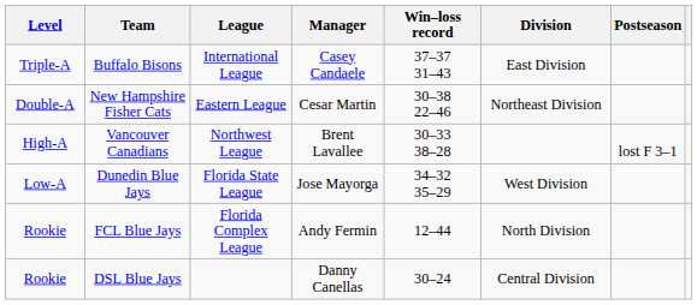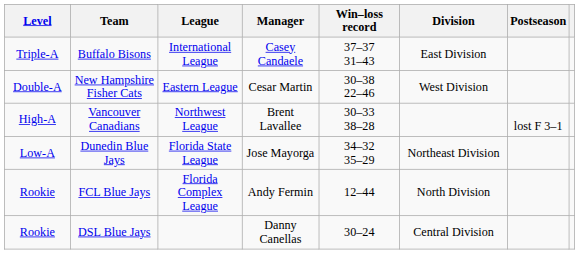New Hampshire Fisher Cats | Division: Northeast Division -> West Division
Dunedin Blue Jays | Division: West Division -> Northeast Division
